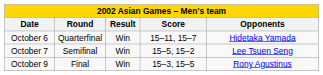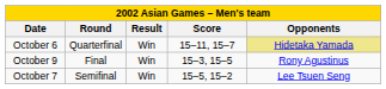October 6 | Opponents: no background -> khaki background
rows swapped: October 7 <-> October 9
